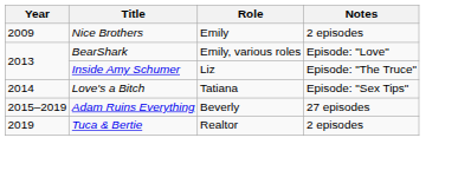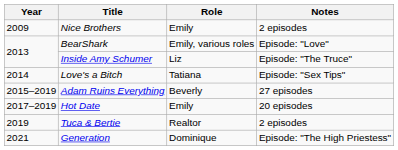+ row: 2017–2019 | Hot Date | Emily | 20 episodes
+ row: 2021 | Generation | Dominique | Episode: "The High Priestess"
